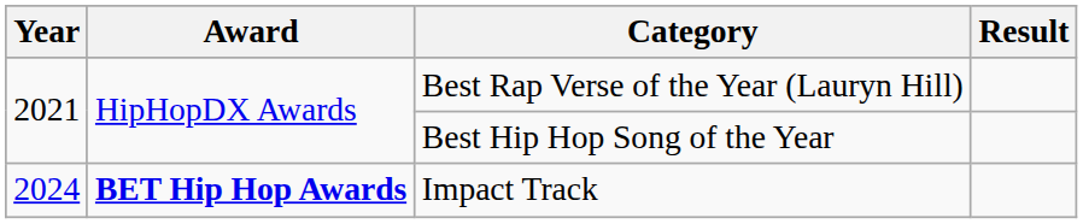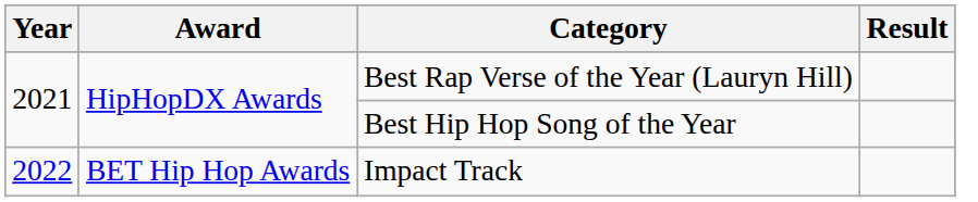Impact Track | Year: 2024 -> 2022
Impact Track | Award: bold -> normal
